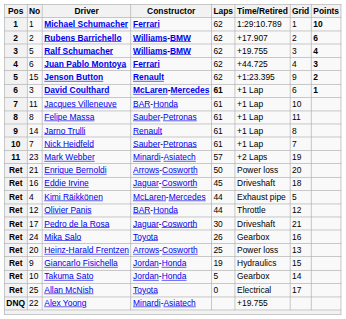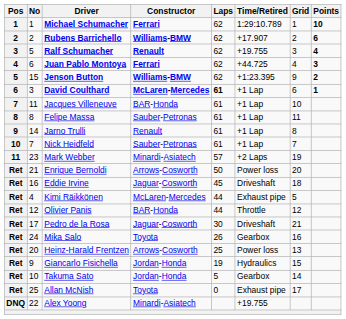Ralf Schumacher | Constructor: Williams-BMW -> Renault
Jenson Button | Constructor: Renault -> Williams-BMW
Allan McNish | Time/Retired: Electrical -> Exhaust pipe
